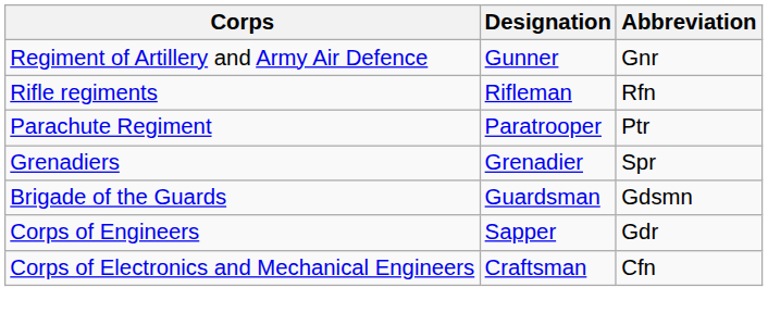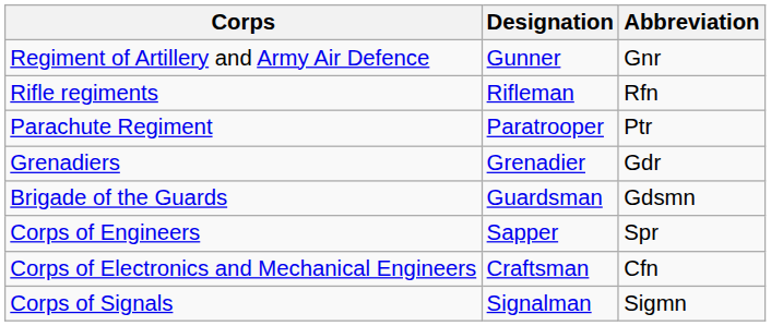Grenadiers | Abbreviation: Spr -> Gdr
Corps of Engineers | Abbreviation: Gdr -> Spr
+ row: Corps of Signals | Signalman | Sigmn
